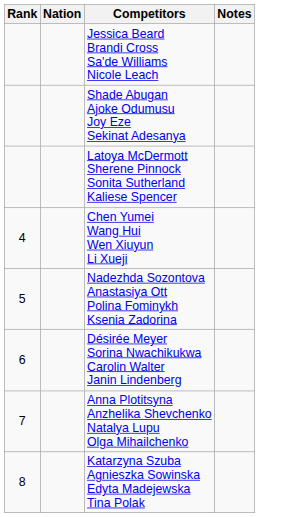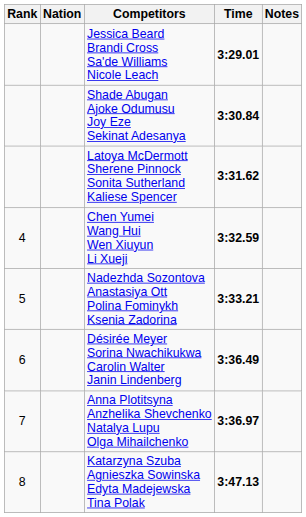+ column: Time | 3:29.01 | 3:30.84 | 3:31.62 | 3:32.59 | 3:33.21 | 3:36.49 | 3:36.97 | 3:47.13
